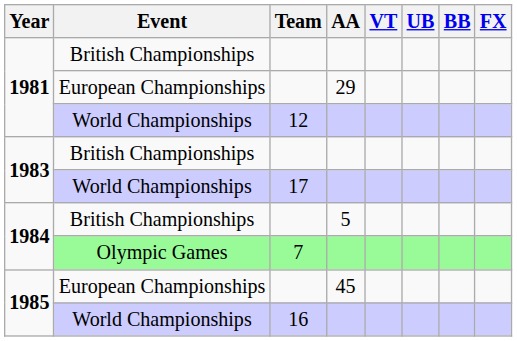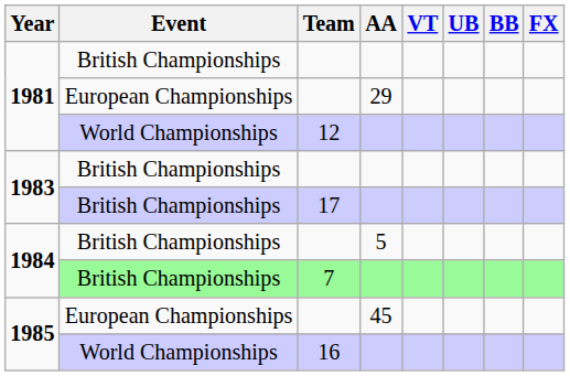17 | Event: World Championships -> British Championships
7 | Event: Olympic Games -> British Championships
